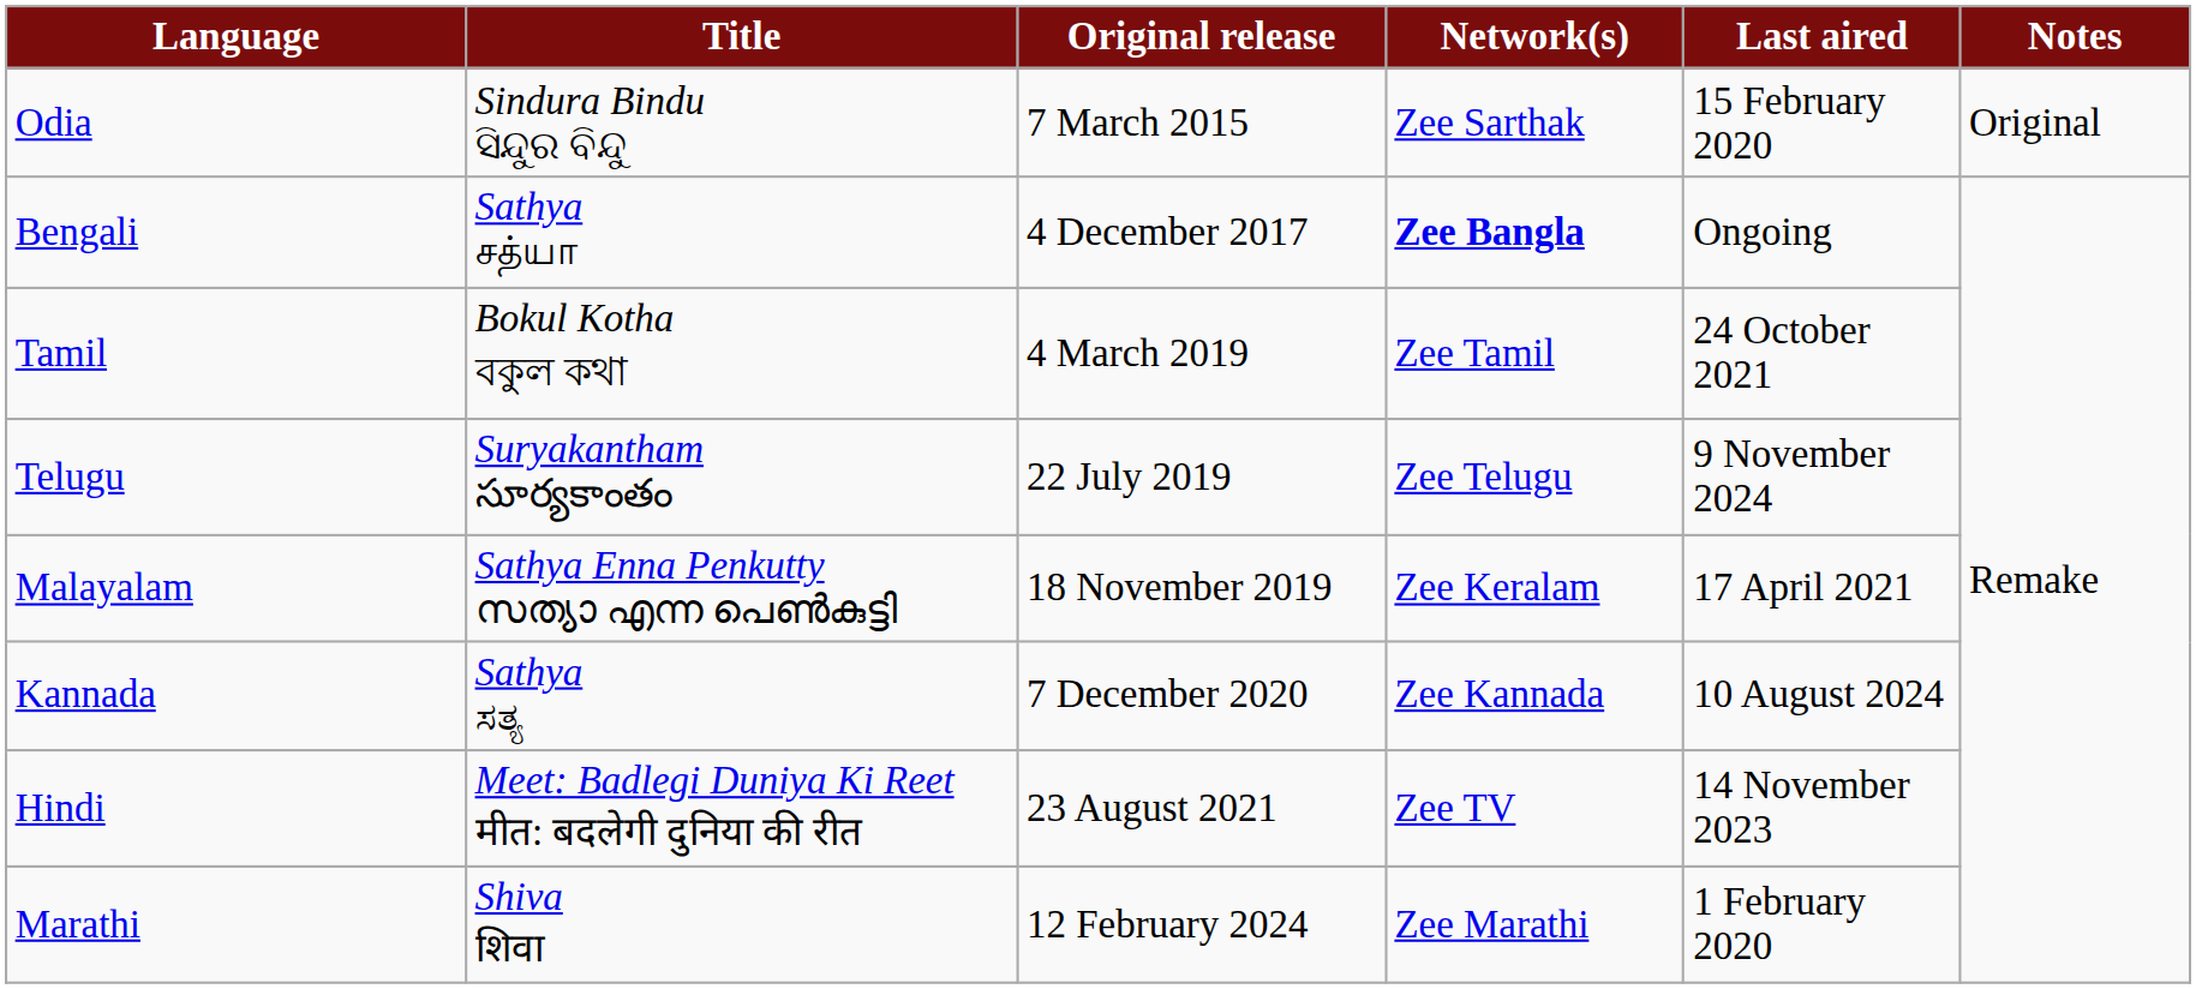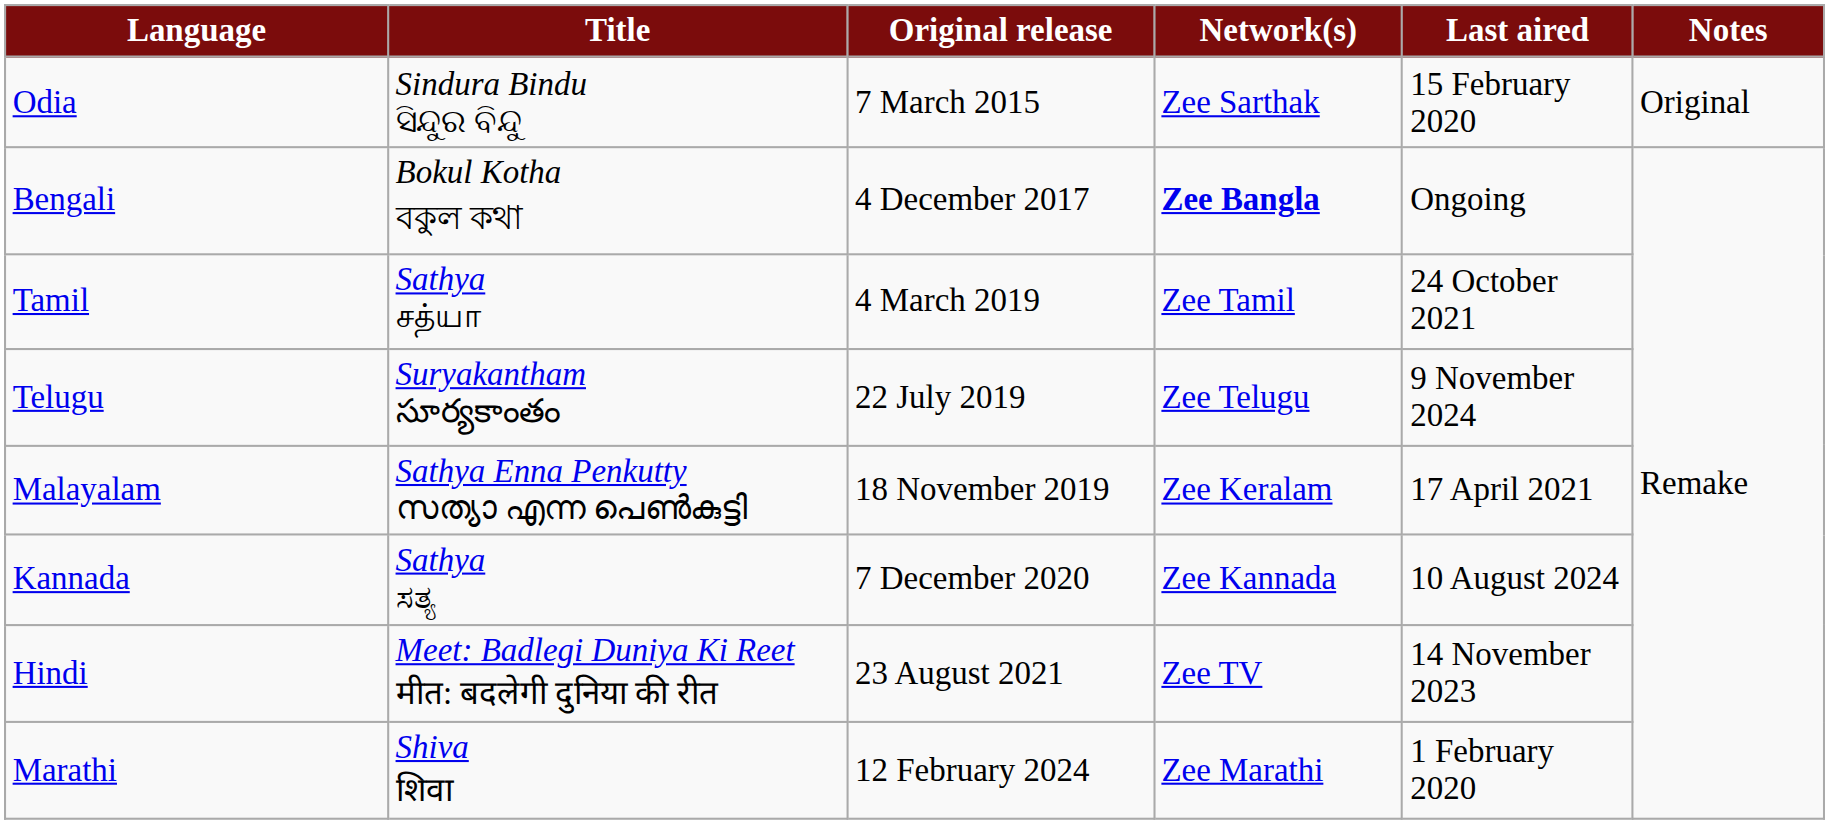Bengali | Title: Sathya சத்யா -> Bokul Kotha বকুল কথা
Tamil | Title: Bokul Kotha বকুল কথা -> Sathya சத்யா
